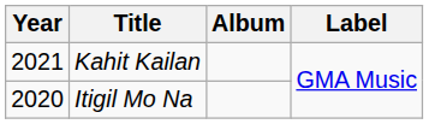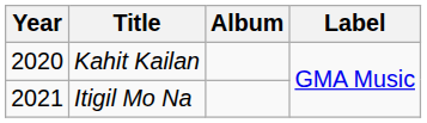Kahit Kailan | Year: 2021 -> 2020
Itigil Mo Na | Year: 2020 -> 2021
